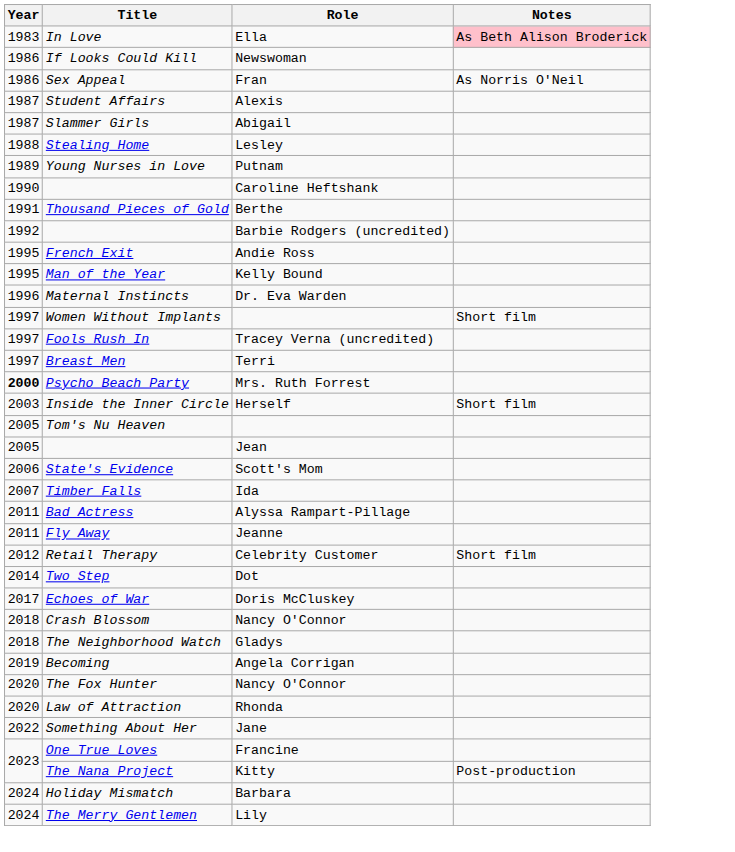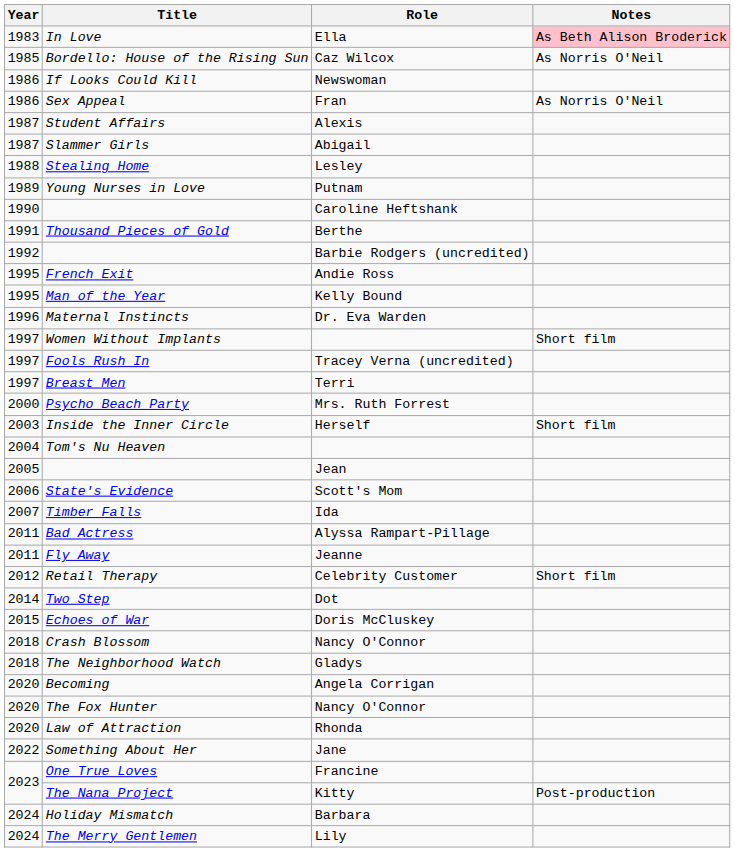+ row: 1985 | Bordello: House of the Rising Sun | Caz Wilcox | As Norris O'Neil
Psycho Beach Party | Year: bold -> normal
Tom's Nu Heaven | Year: 2005 -> 2004
Echoes of War | Year: 2017 -> 2015
Becoming | Year: 2019 -> 2020
